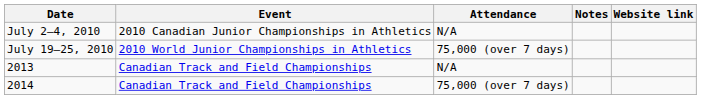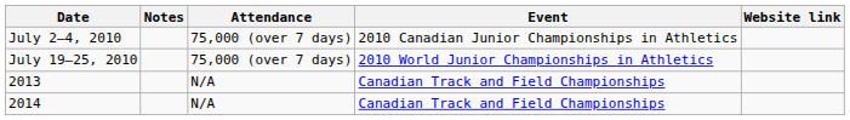columns swapped: Event <-> Notes
July 2–4, 2010 | Attendance: N/A -> 75,000 (over 7 days)
2014 | Attendance: 75,000 (over 7 days) -> N/A
